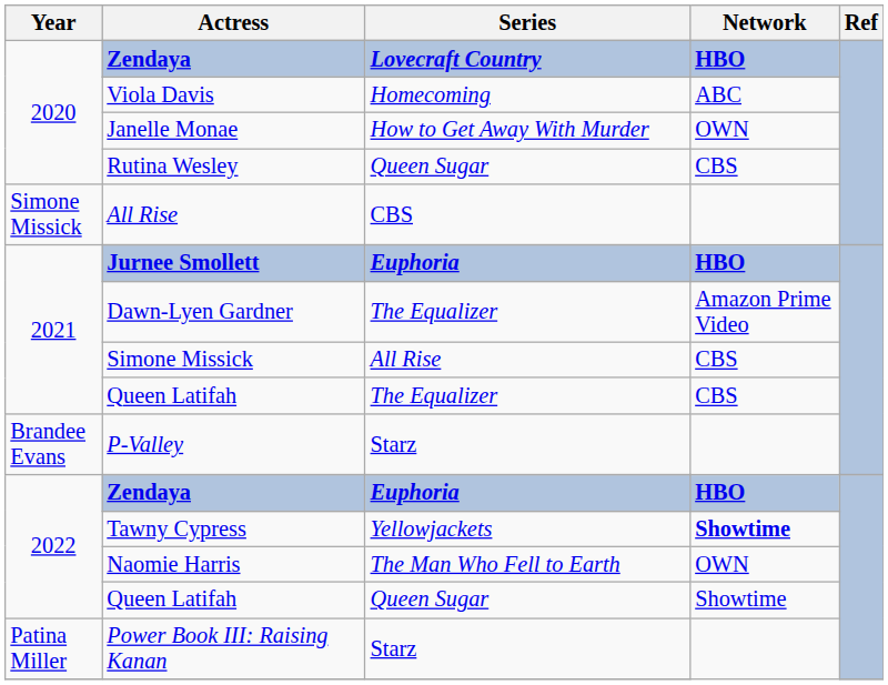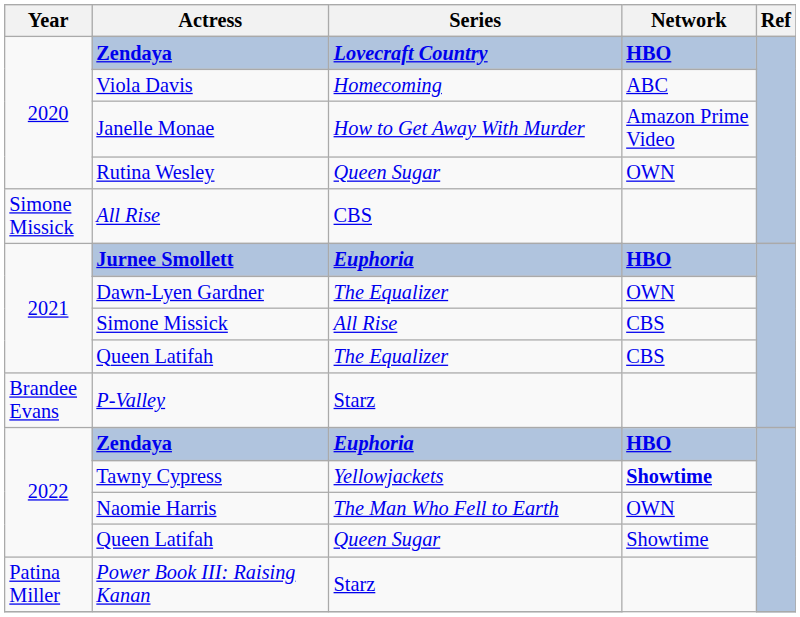Janelle Monae | Network: OWN -> Amazon Prime Video
Rutina Wesley | Network: CBS -> OWN
Dawn-Lyen Gardner | Network: Amazon Prime Video -> OWN
